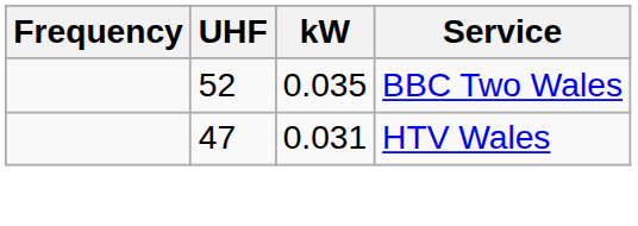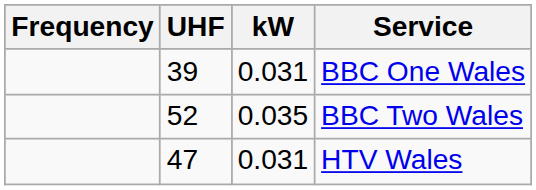+ row: 39 | 0.031 | BBC One Wales
